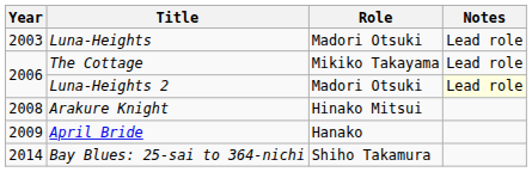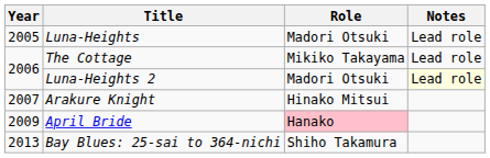Luna-Heights | Year: 2003 -> 2005
Arakure Knight | Year: 2008 -> 2007
April Bride | Role: no background -> pink background
Bay Blues: 25-sai to 364-nichi | Year: 2014 -> 2013
